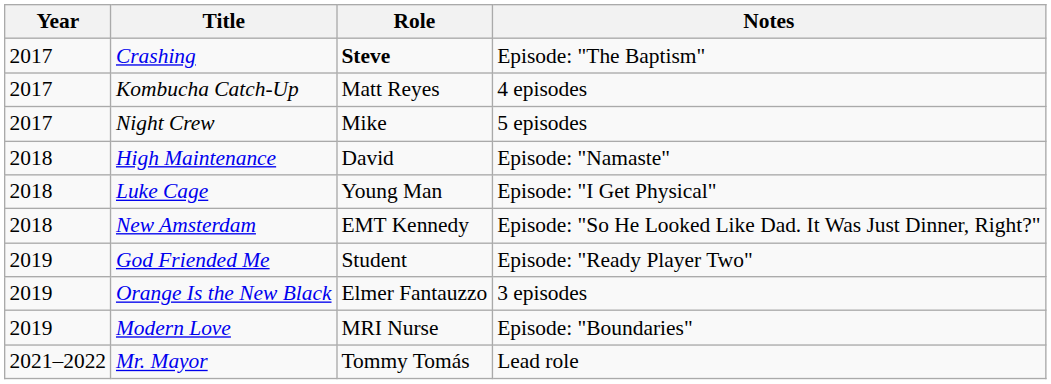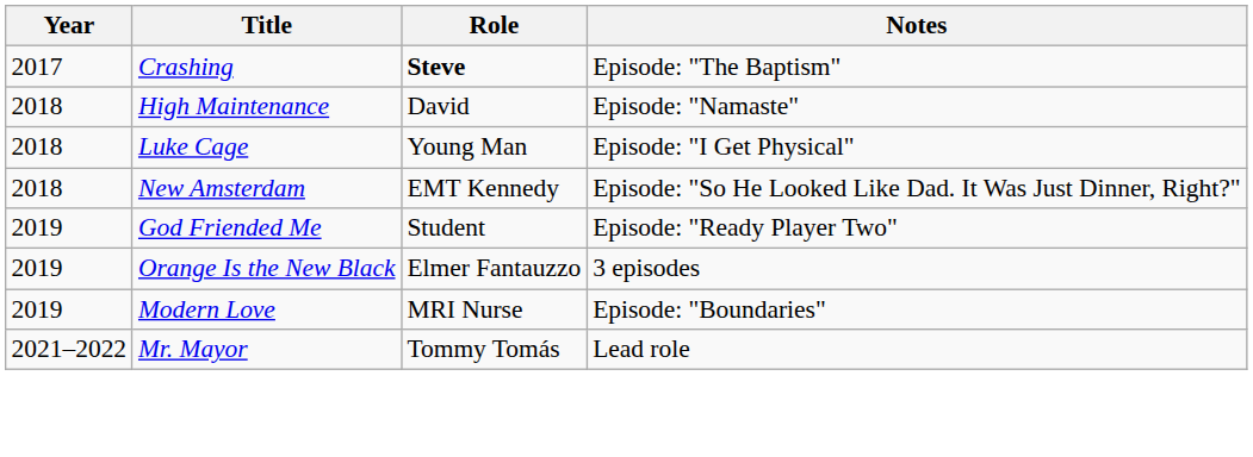- row: 2017 | Kombucha Catch-Up | Matt Reyes | 4 episodes
- row: 2017 | Night Crew | Mike | 5 episodes
